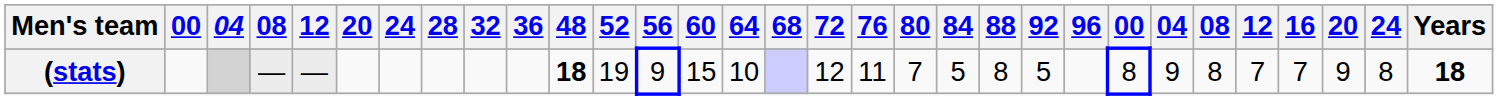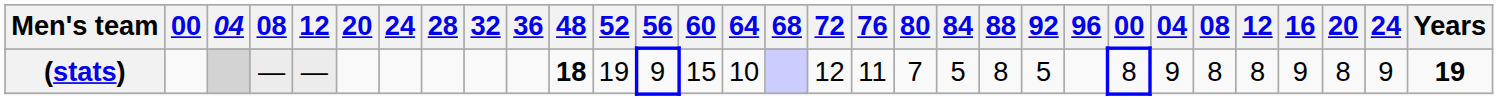(stats) | column 27: 7 -> 8
(stats) | 16: 7 -> 9
(stats) | column 29: 9 -> 8
(stats) | column 30: 8 -> 9
(stats) | Years: 18 -> 19
